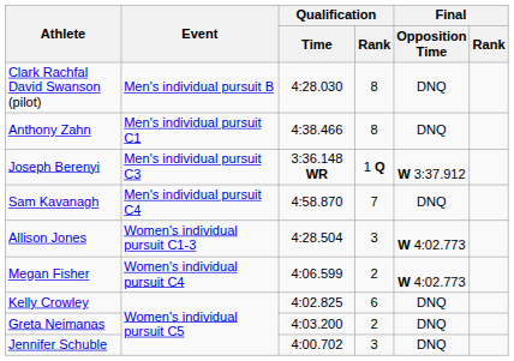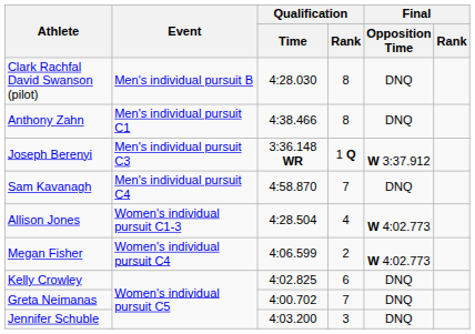Allison Jones | Qualification / Rank: 3 -> 4
Greta Neimanas | Qualification / Time: 4:03.200 -> 4:00.702
Greta Neimanas | Qualification / Rank: 2 -> 7
Jennifer Schuble | Qualification / Time: 4:00.702 -> 4:03.200
